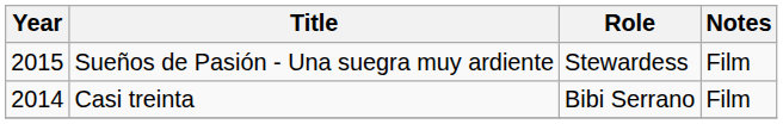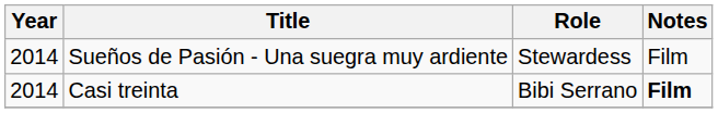Sueños de Pasión - Una suegra muy ardiente | Year: 2015 -> 2014
Casi treinta | Notes: normal -> bold
